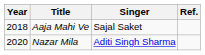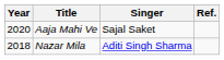Aaja Mahi Ve | Year: 2018 -> 2020
Nazar Mila | Year: 2020 -> 2018
